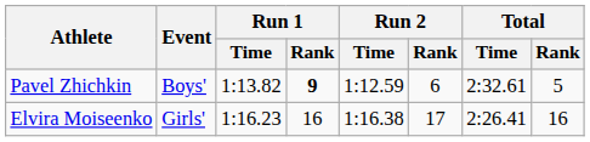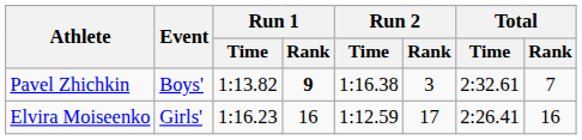Pavel Zhichkin | Run 2 / Time: 1:12.59 -> 1:16.38
Pavel Zhichkin | Run 2 / Rank: 6 -> 3
Pavel Zhichkin | Total / Rank: 5 -> 7
Elvira Moiseenko | Run 2 / Time: 1:16.38 -> 1:12.59
